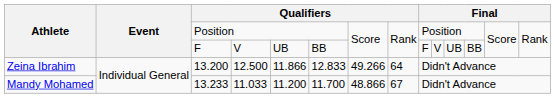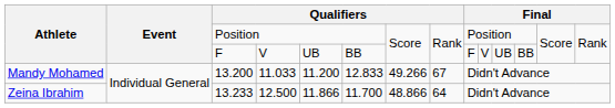13.200 | Athlete: Zeina Ibrahim -> Mandy Mohamed
13.200 | column 4: 12.500 -> 11.033
13.200 | column 5: 11.866 -> 11.200
13.200 | column 8: 64 -> 67
13.233 | Athlete: Mandy Mohamed -> Zeina Ibrahim
13.233 | column 4: 11.033 -> 12.500
13.233 | column 5: 11.200 -> 11.866
13.233 | column 8: 67 -> 64
